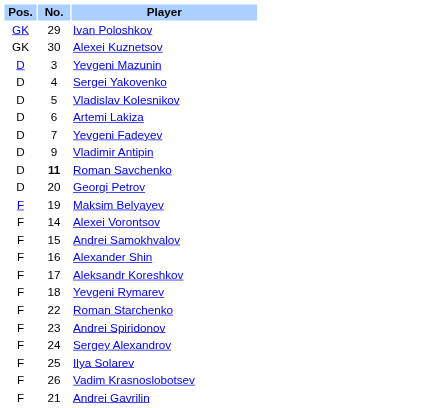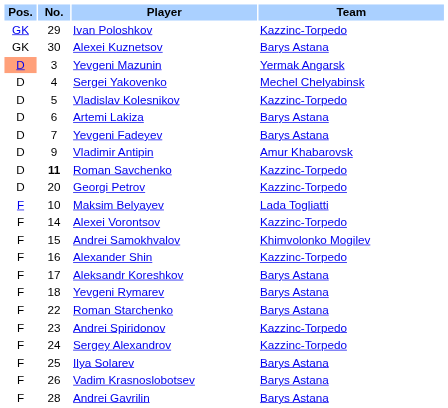+ column: Team | Kazzinc-Torpedo | Barys Astana | Yermak Angarsk | Mechel Chelyabinsk | Kazzinc-Torpedo | Barys Astana | Barys Astana | Amur Khabarovsk | Kazzinc-Torpedo | Kazzinc-Torpedo | Lada Togliatti | Kazzinc-Torpedo | Khimvolonko Mogilev | Kazzinc-Torpedo | Barys Astana | Barys Astana | Barys Astana | Kazzinc-Torpedo | Kazzinc-Torpedo | Barys Astana | Barys Astana | Barys Astana
Yevgeni Mazunin | Pos.: no background -> lightsalmon background
Maksim Belyayev | No.: 19 -> 10
Andrei Gavrilin | No.: 21 -> 28
